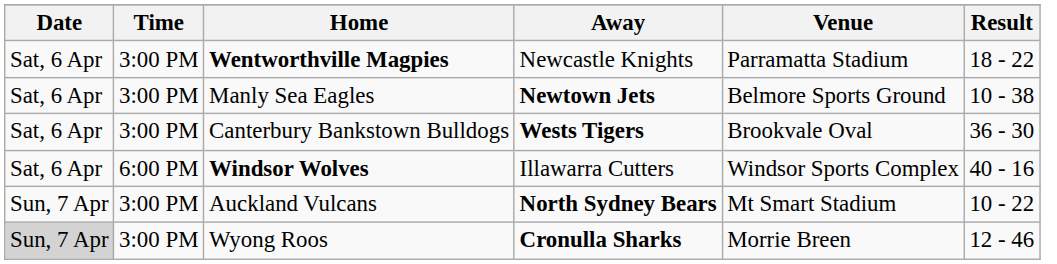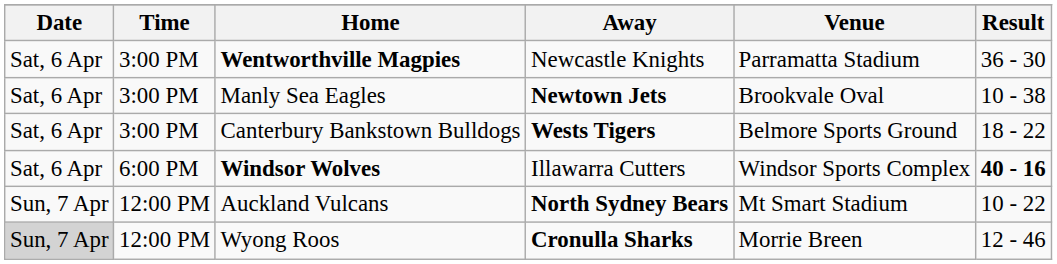Wentworthville Magpies | Result: 18 - 22 -> 36 - 30
Manly Sea Eagles | Venue: Belmore Sports Ground -> Brookvale Oval
Canterbury Bankstown Bulldogs | Venue: Brookvale Oval -> Belmore Sports Ground
Canterbury Bankstown Bulldogs | Result: 36 - 30 -> 18 - 22
Windsor Wolves | Result: normal -> bold
Auckland Vulcans | Time: 3:00 PM -> 12:00 PM
Wyong Roos | Time: 3:00 PM -> 12:00 PM
